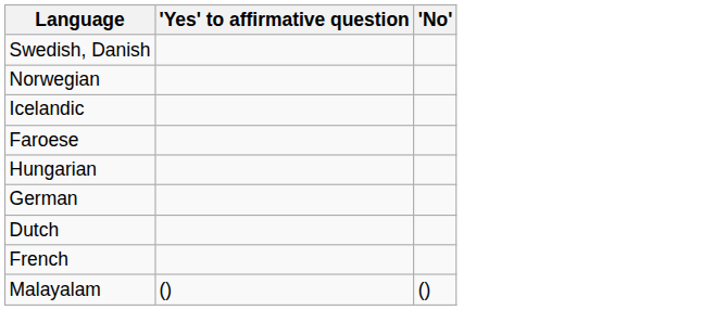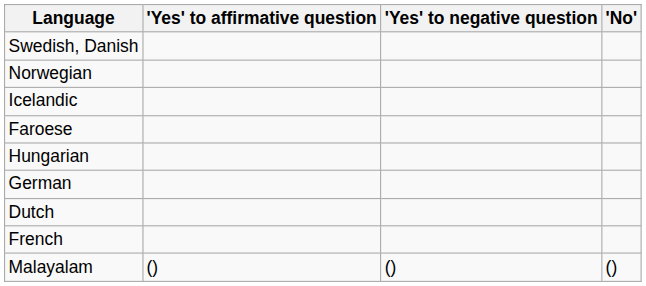+ column: 'Yes' to negative question | ()
